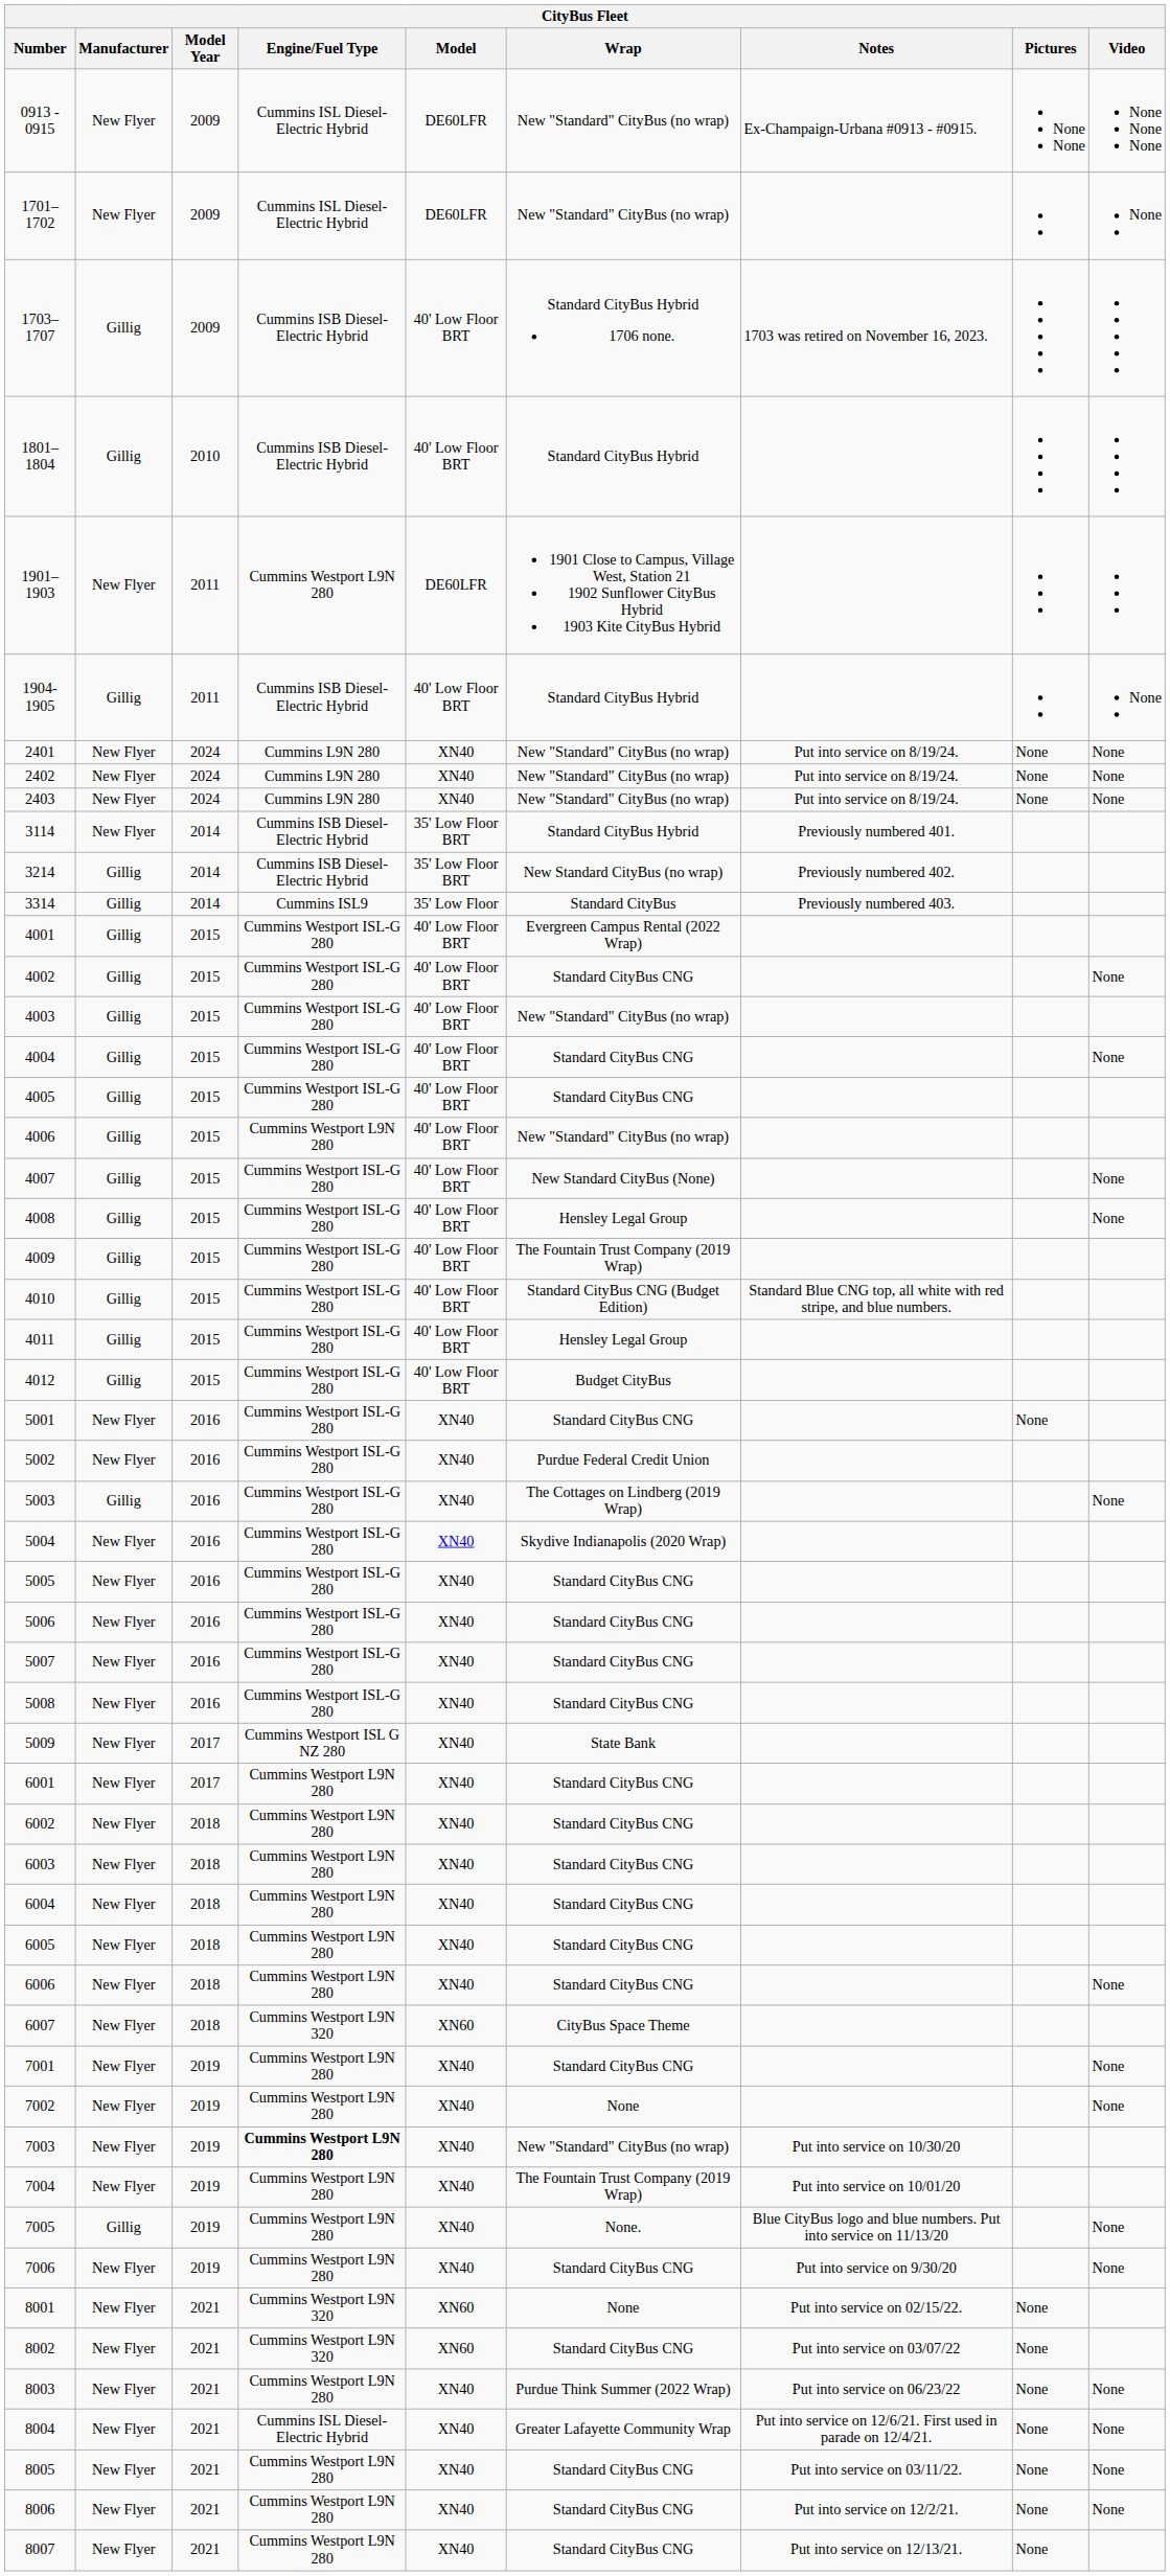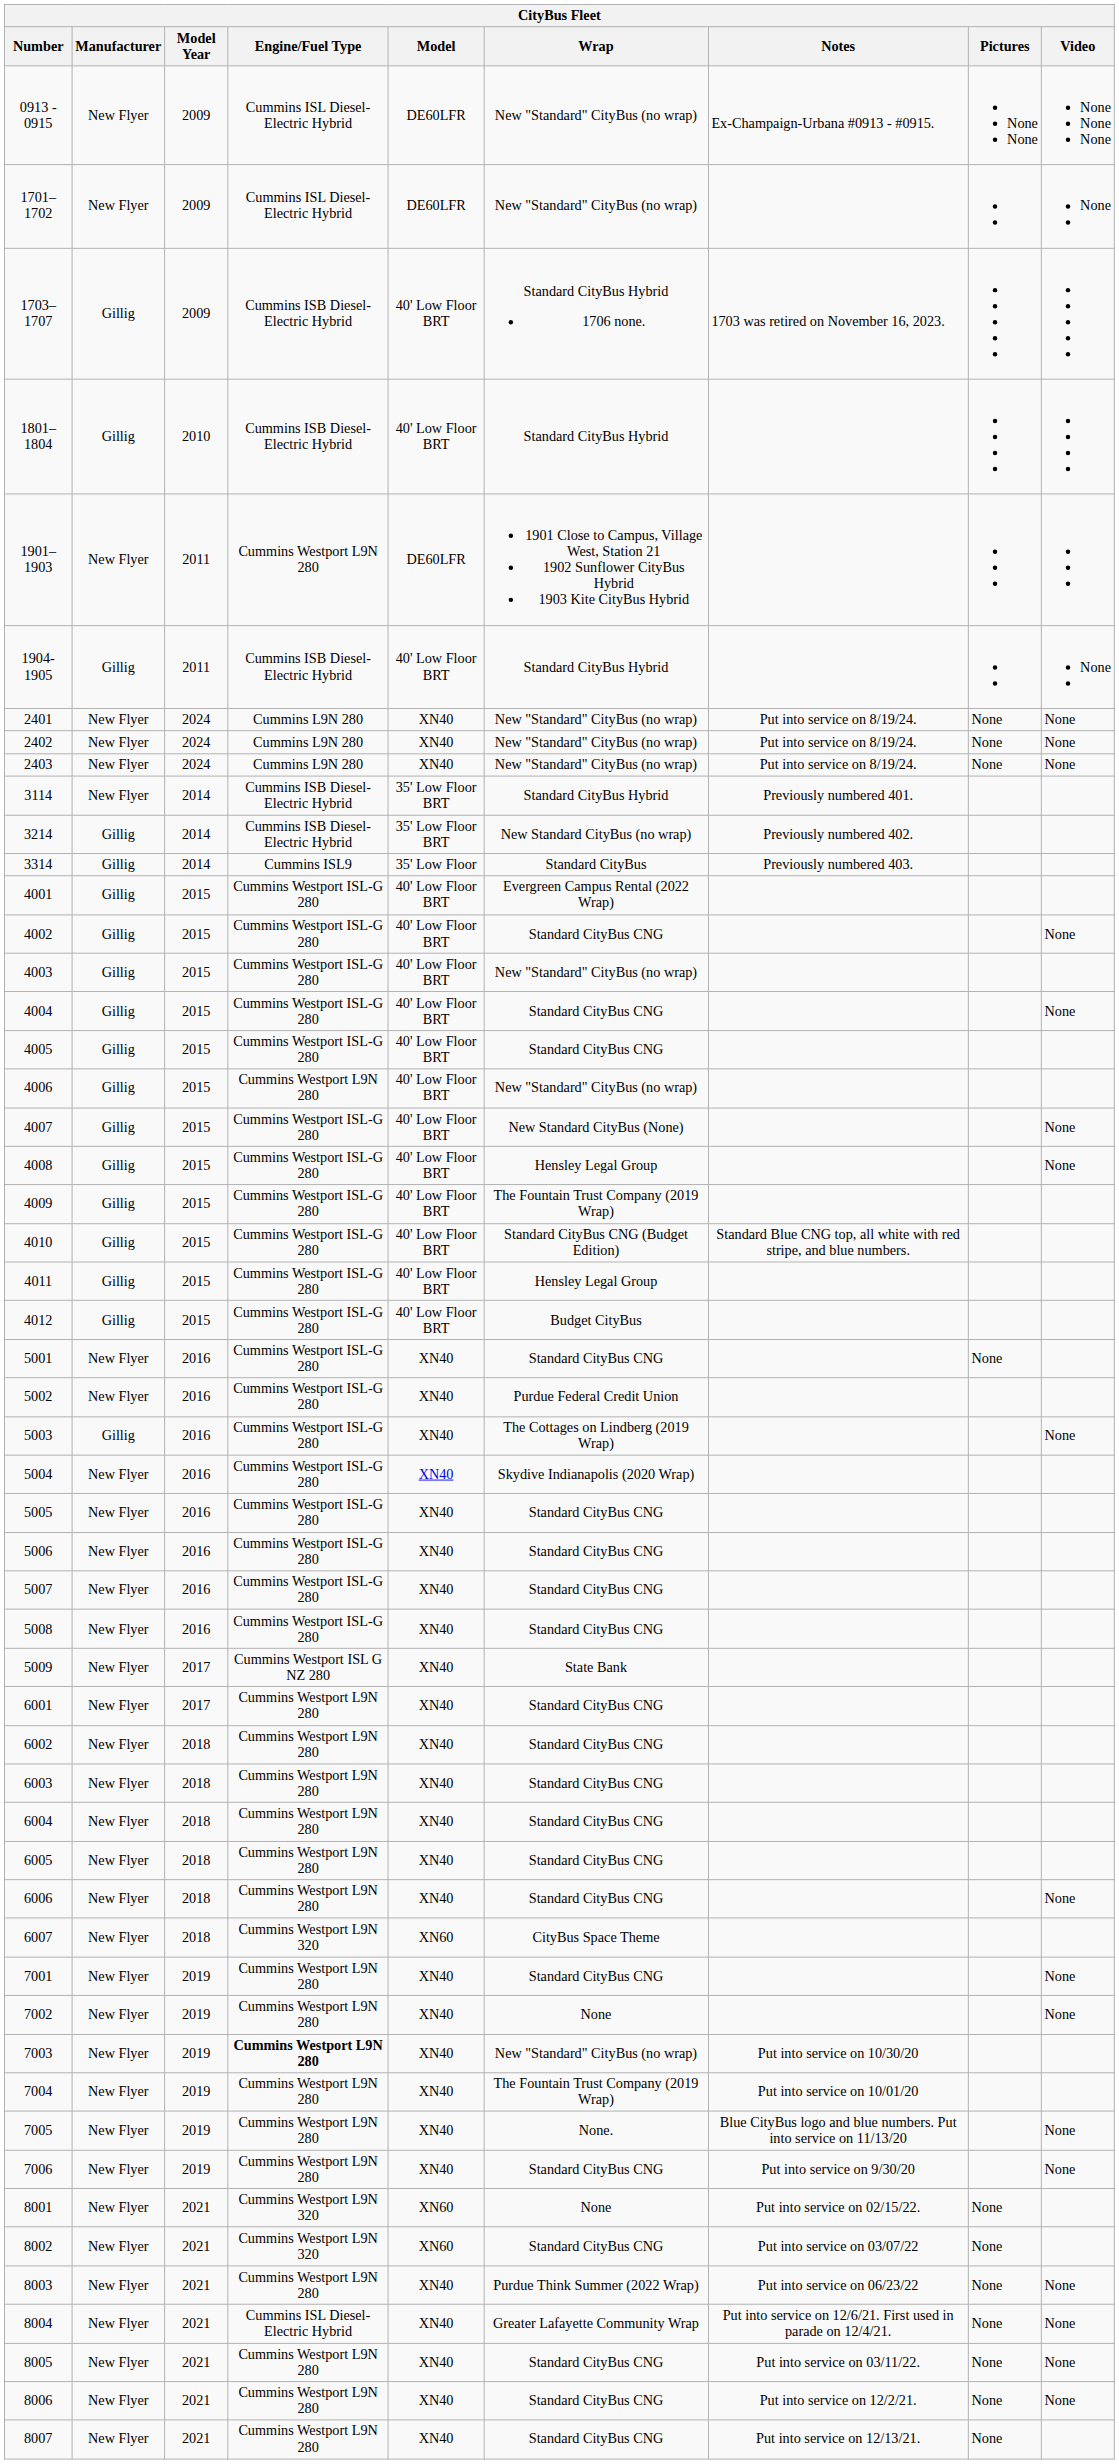7005 | Manufacturer: Gillig -> New Flyer
